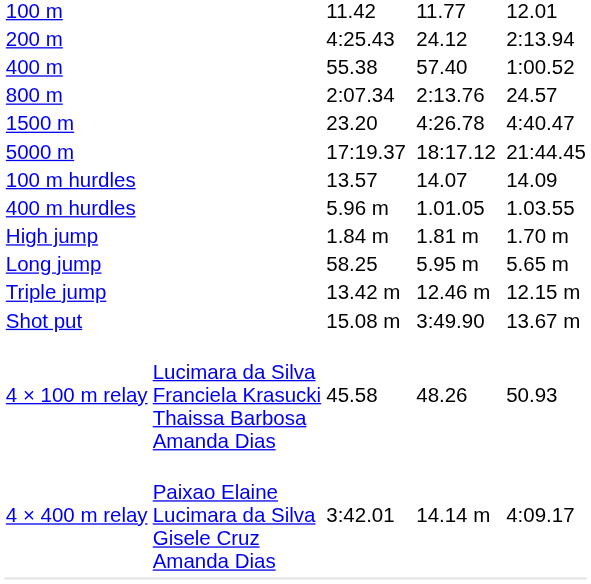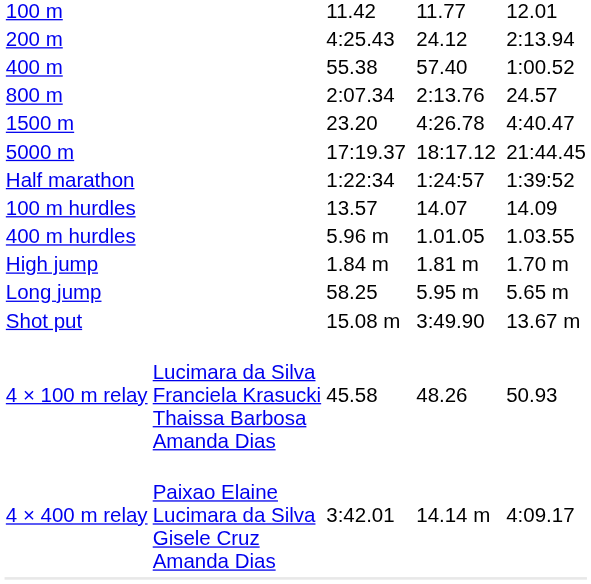+ row: Half marathon | 1:22:34 | 1:24:57 | 1:39:52
- row: Triple jump | 13.42 m | 12.46 m | 12.15 m
